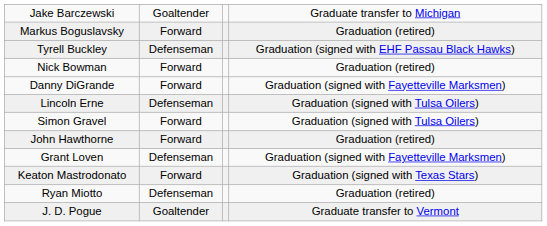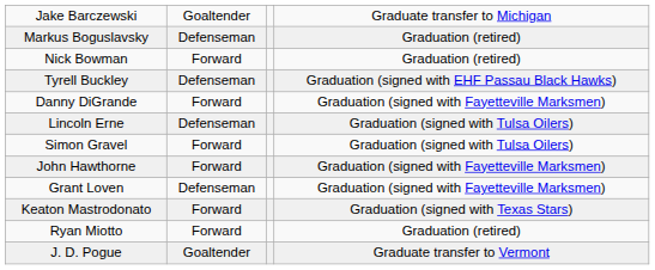Markus Boguslavsky | column 2: Forward -> Defenseman
rows swapped: Nick Bowman <-> Tyrell Buckley
John Hawthorne | column 4: Graduation (retired) -> Graduation (signed with Fayetteville Marksmen)
Ryan Miotto | column 2: Defenseman -> Forward
